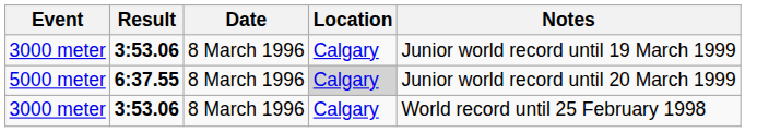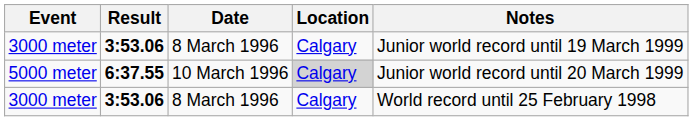5000 meter | Date: 8 March 1996 -> 10 March 1996
